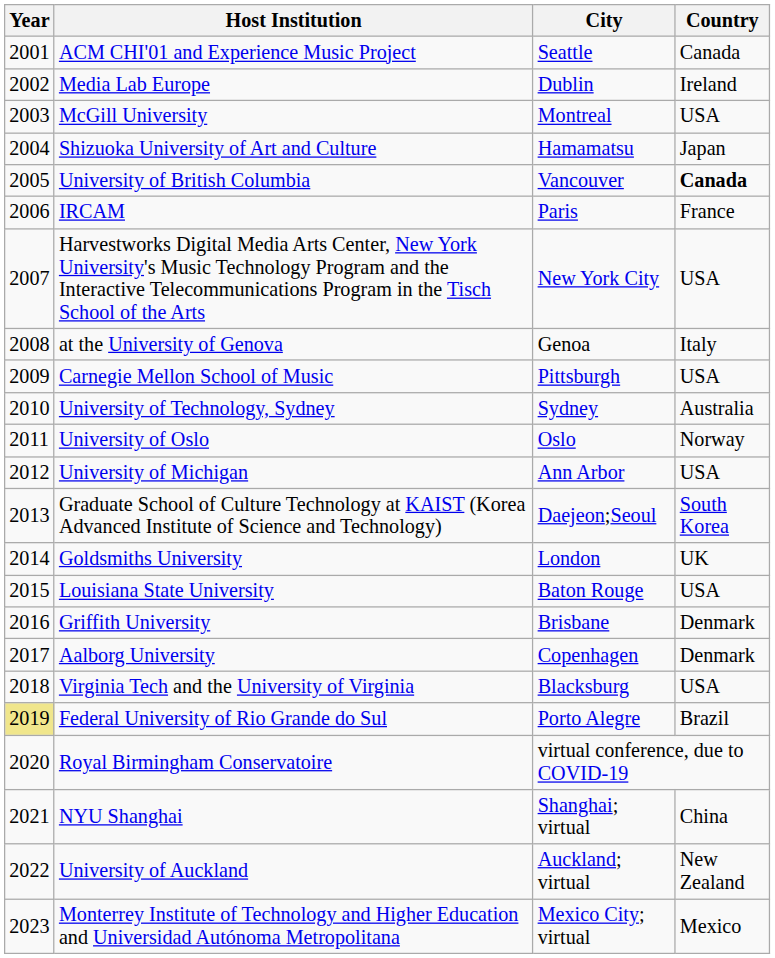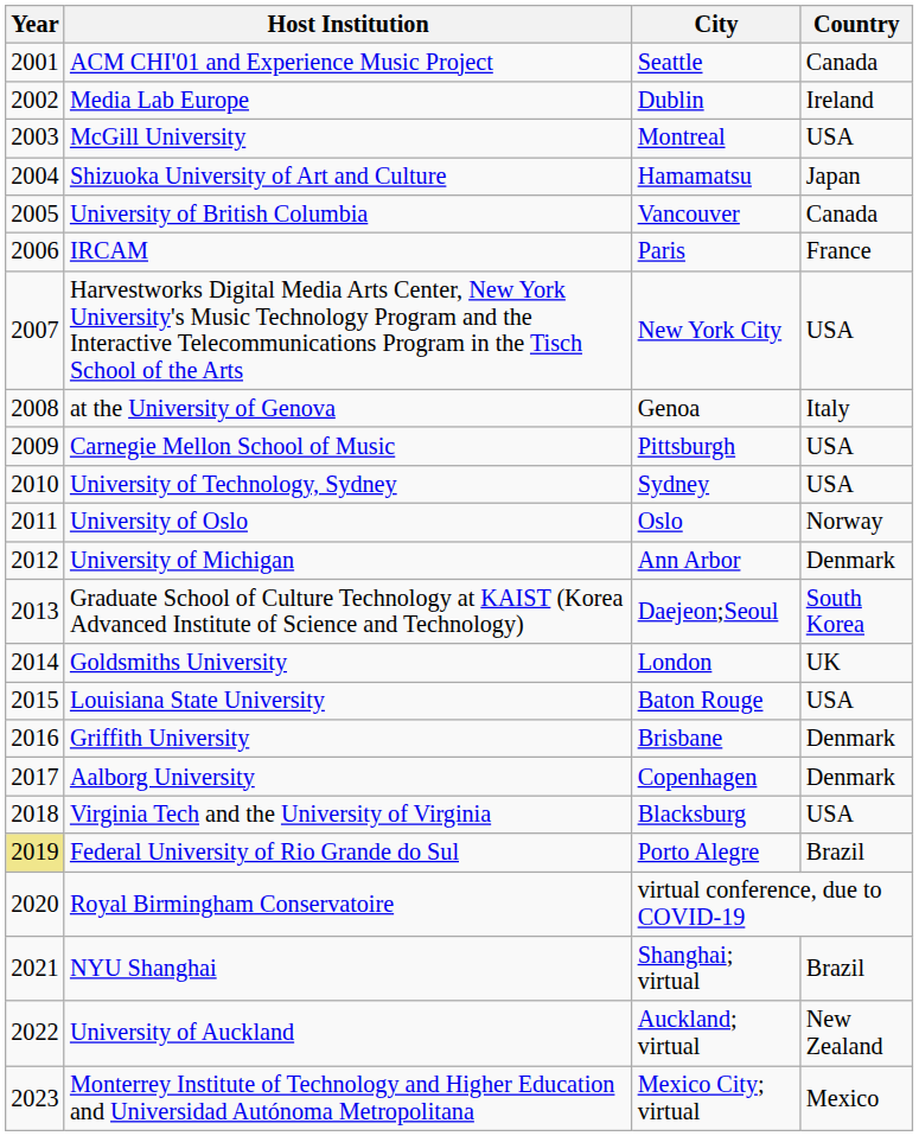University of British Columbia | Country: bold -> normal
University of Technology, Sydney | Country: Australia -> USA
University of Michigan | Country: USA -> Denmark
NYU Shanghai | Country: China -> Brazil
